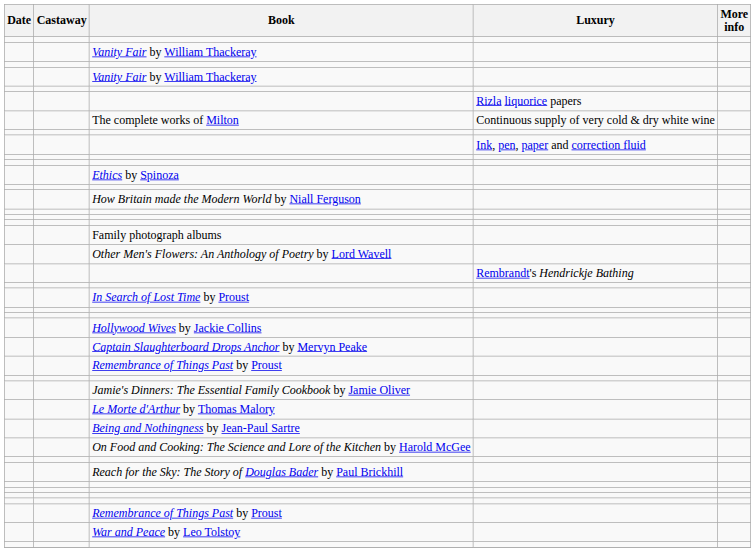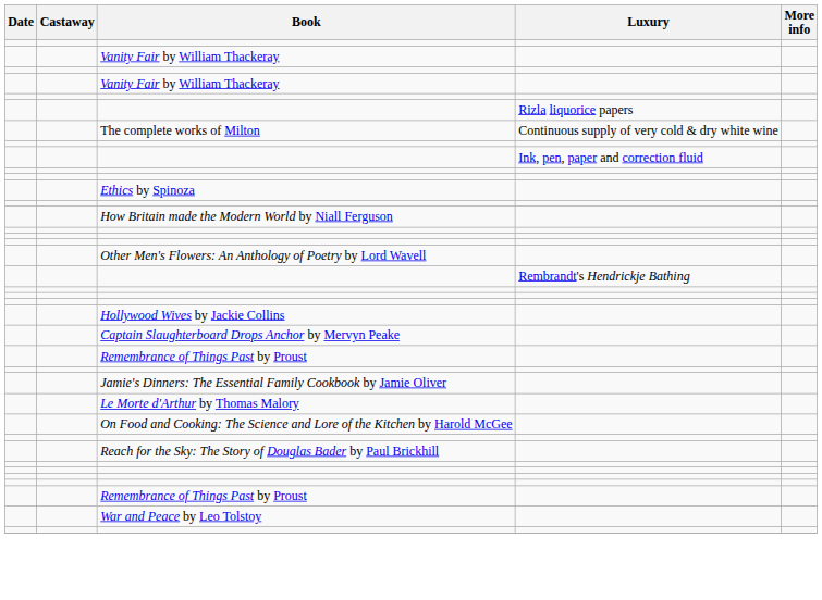- row: Family photograph albums
- row: In Search of Lost Time by Proust
- row: Being and Nothingness by Jean-Paul Sartre
